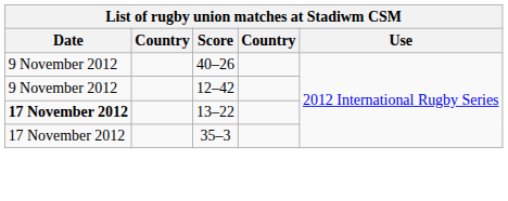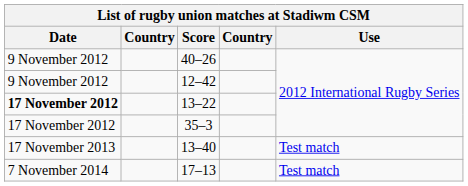+ row: 17 November 2013 | 13–40 | Test match
+ row: 7 November 2014 | 17–13 | Test match
